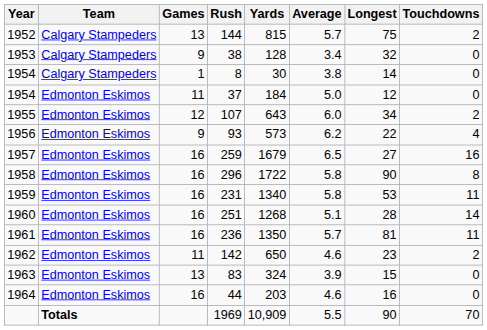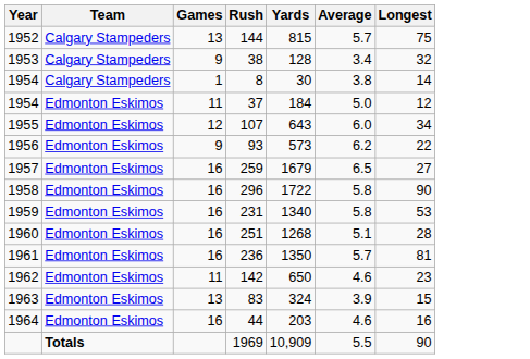- column: Touchdowns | 2 | 0 | 0 | 0 | 2 | 4 | 16 | 8 | 11 | 14 | 11 | 2 | 0 | 0 | 70
